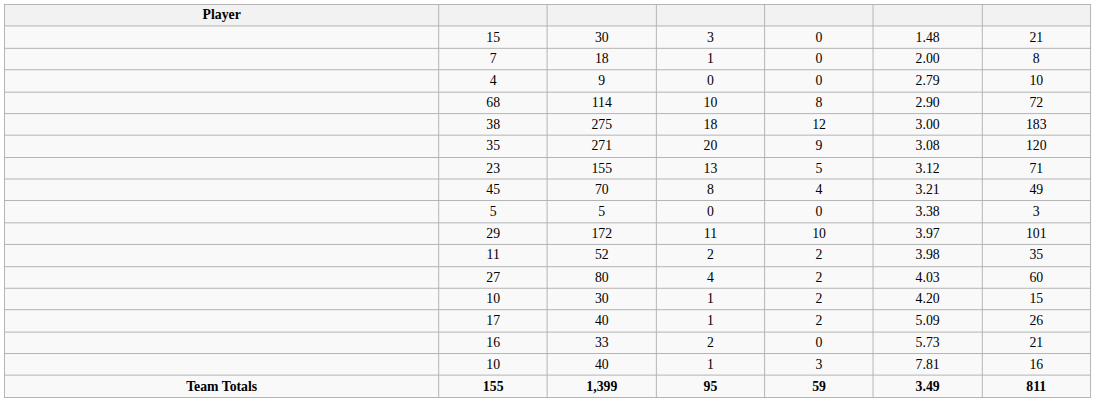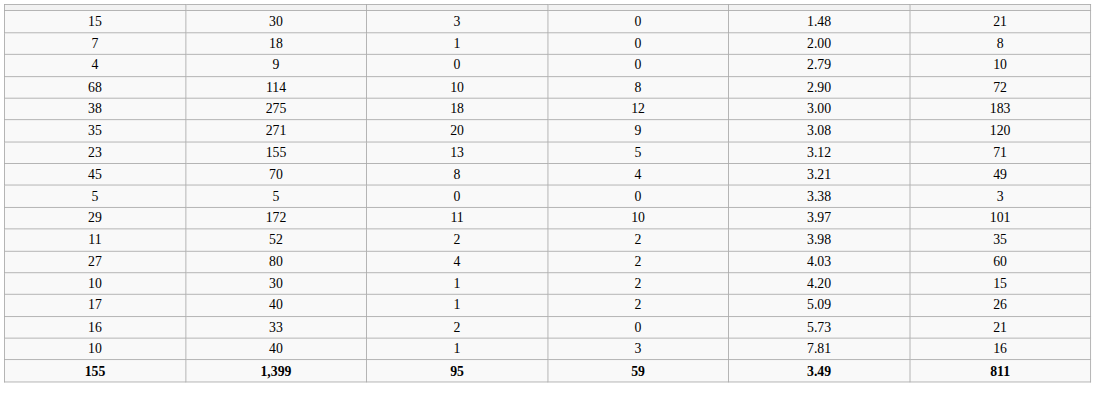- column: Player | Team Totals
